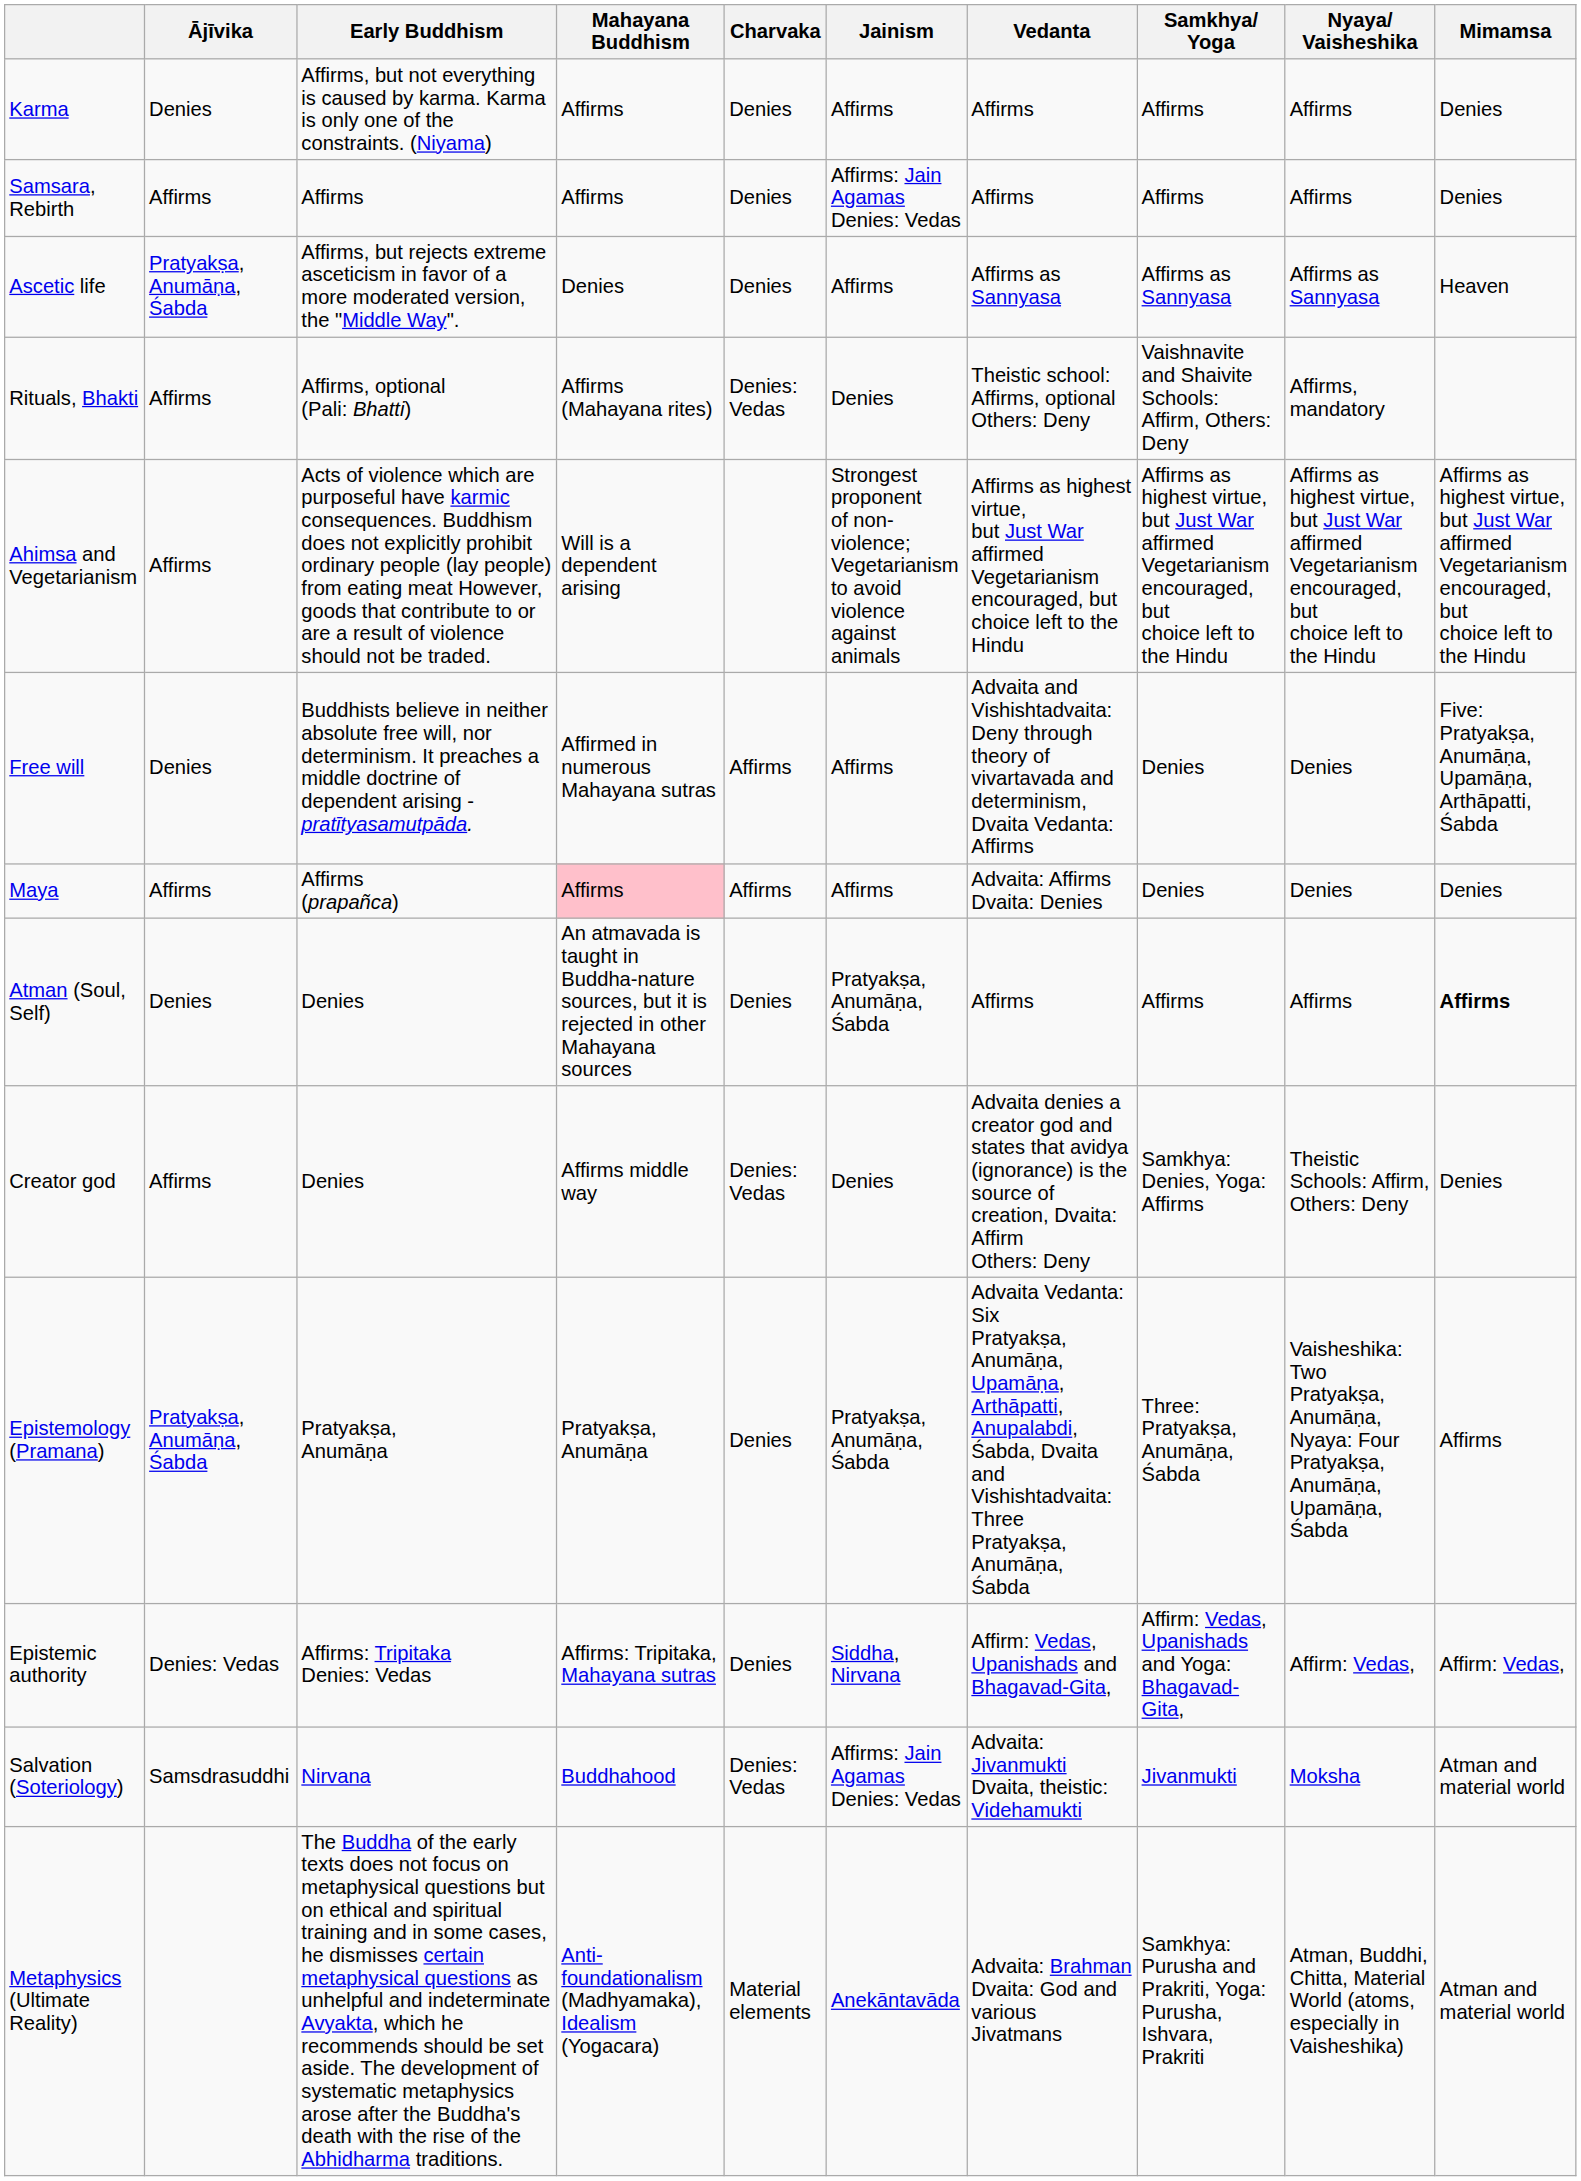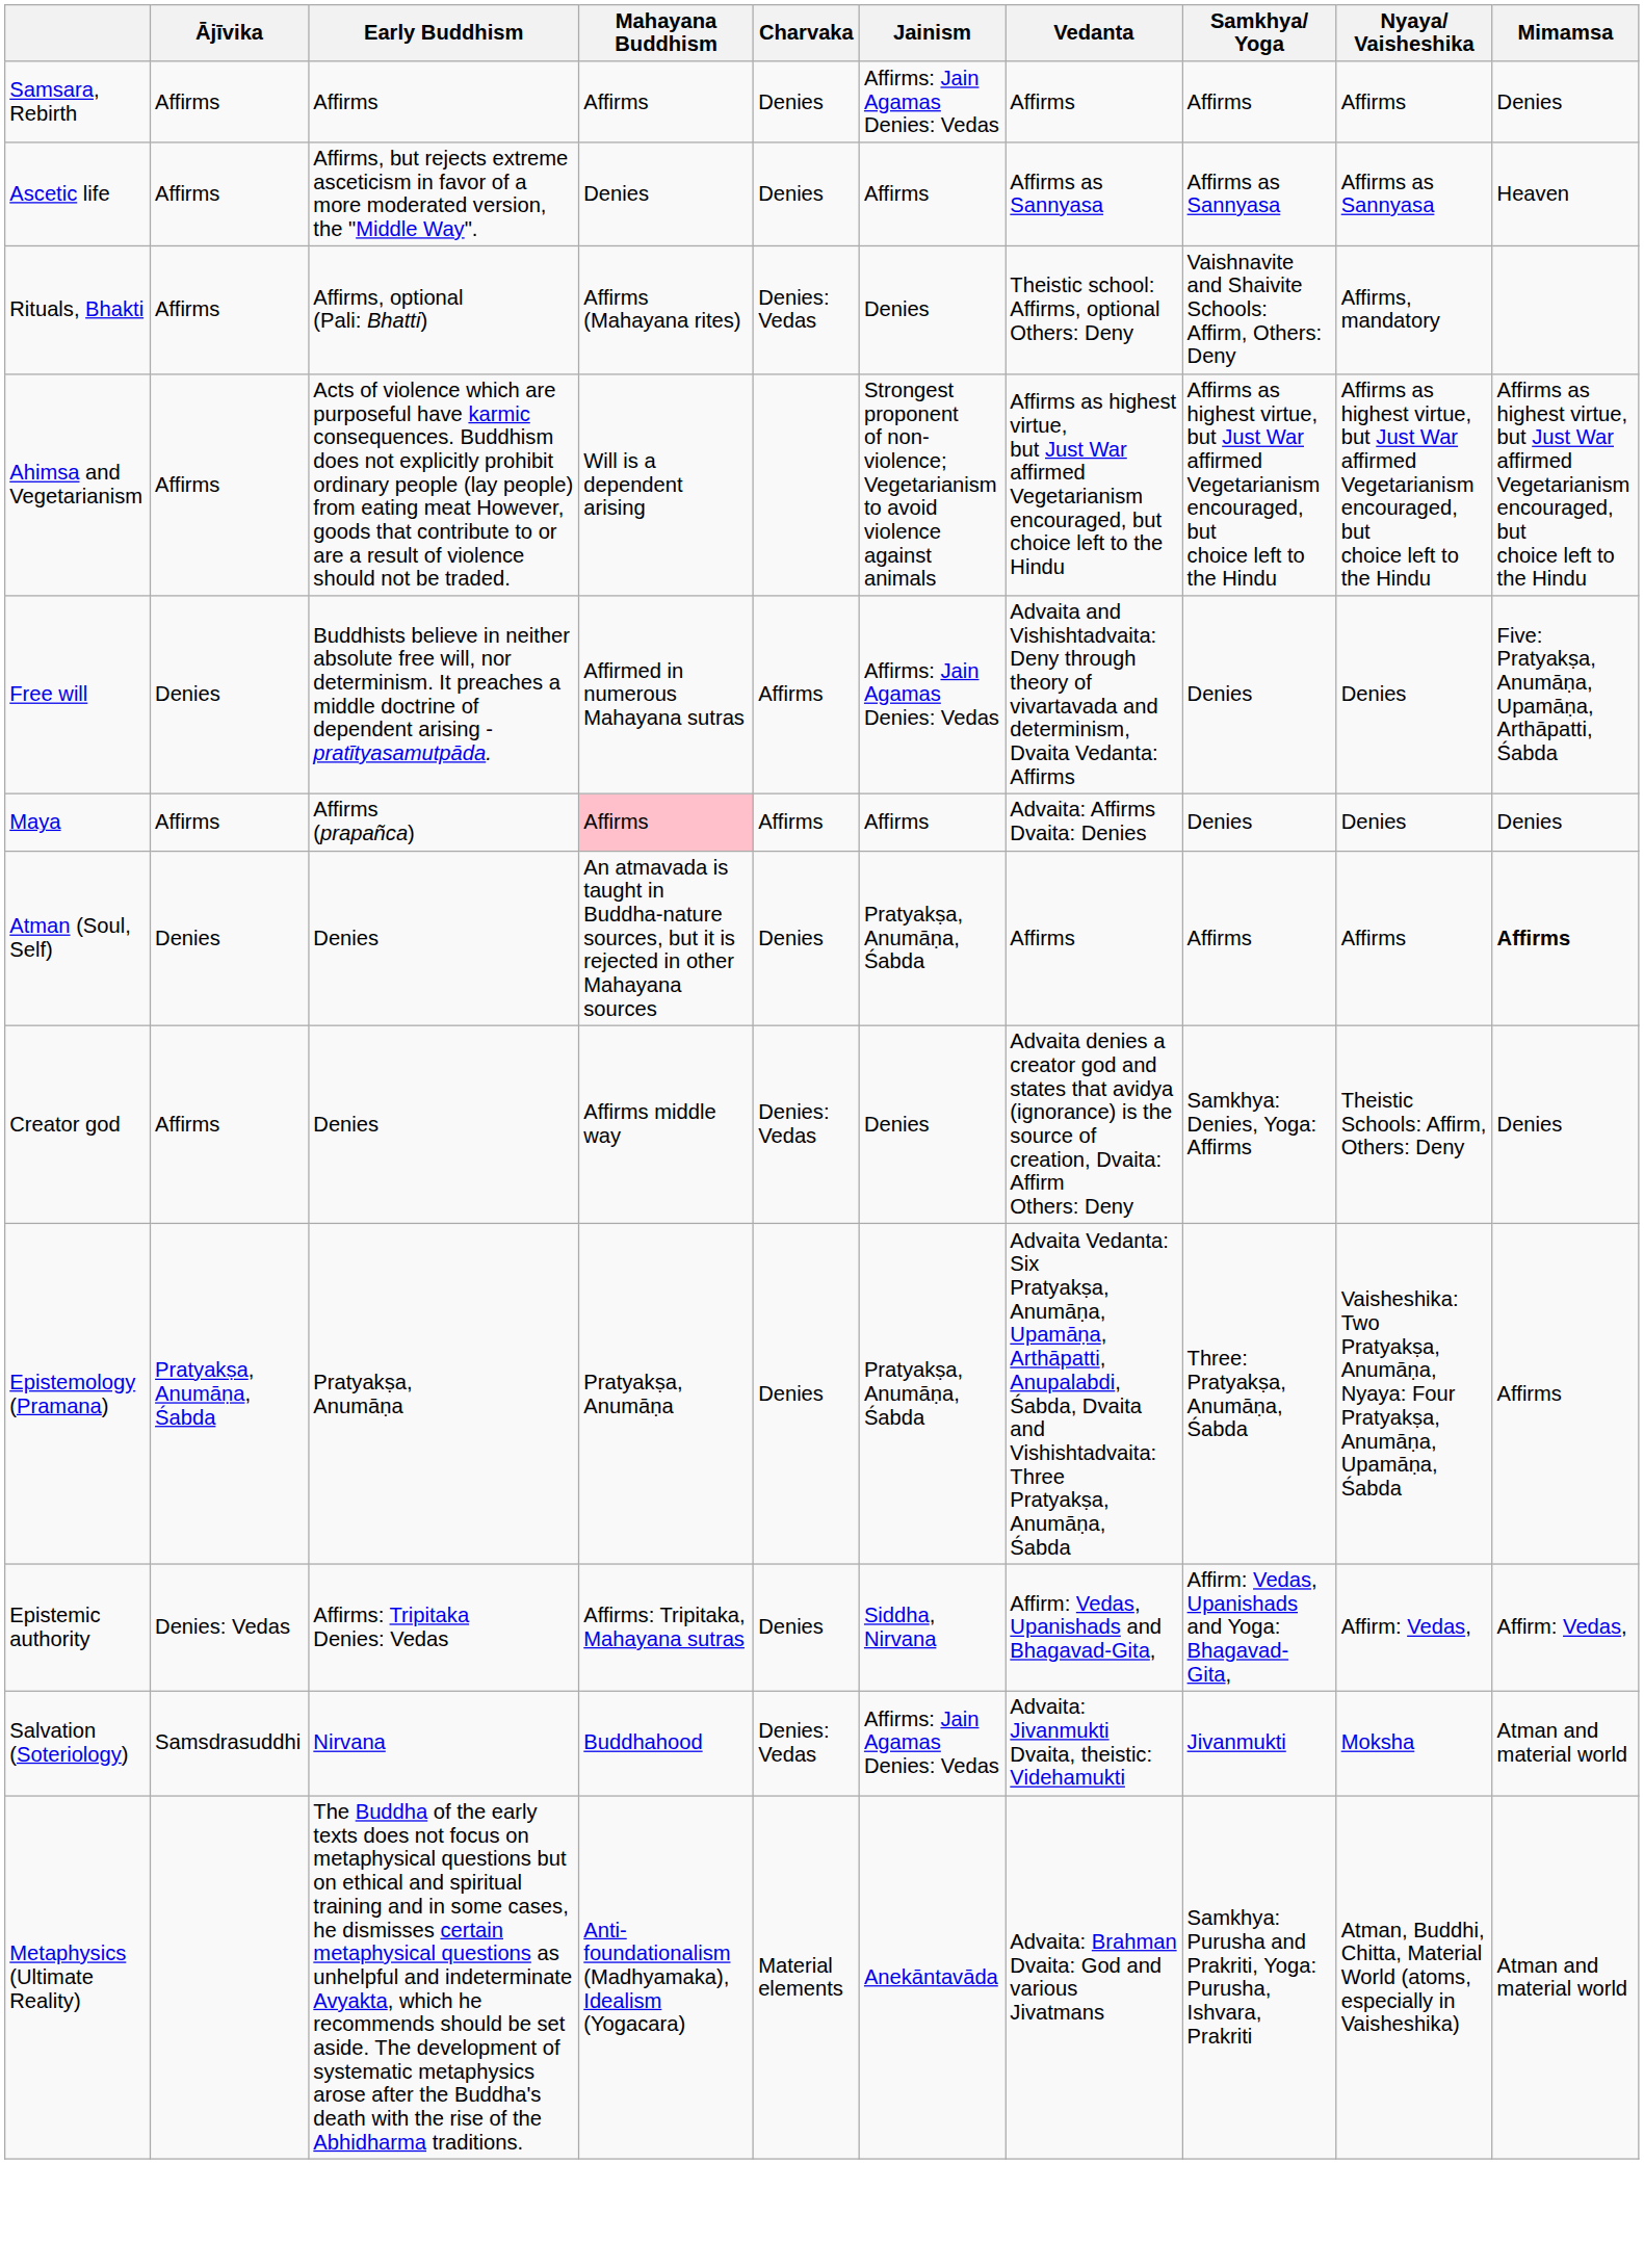- row: Karma | Denies | Affirms, but not everything is caused by karma. Karma is only one of the constraints. (Niyama) | Affirms | Denies | Affirms | Affirms | Affirms | Affirms | Denies
Ascetic life | Ājīvika: Pratyakṣa, Anumāṇa, Śabda -> Affirms
Free will | Jainism: Affirms -> Affirms: Jain Agamas Denies: Vedas
